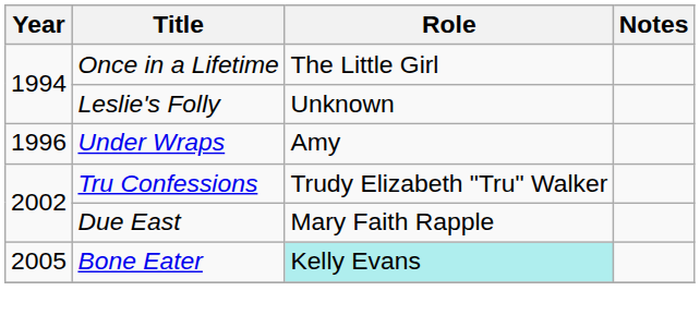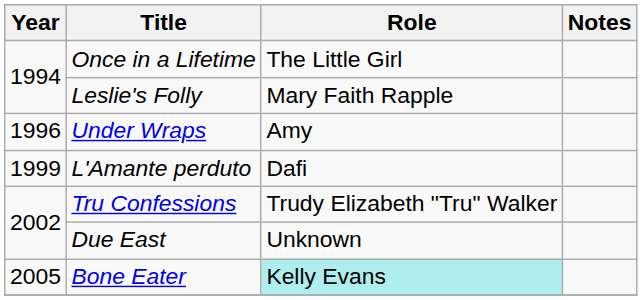Leslie's Folly | Role: Unknown -> Mary Faith Rapple
+ row: 1999 | L'Amante perduto | Dafi
Due East | Role: Mary Faith Rapple -> Unknown
